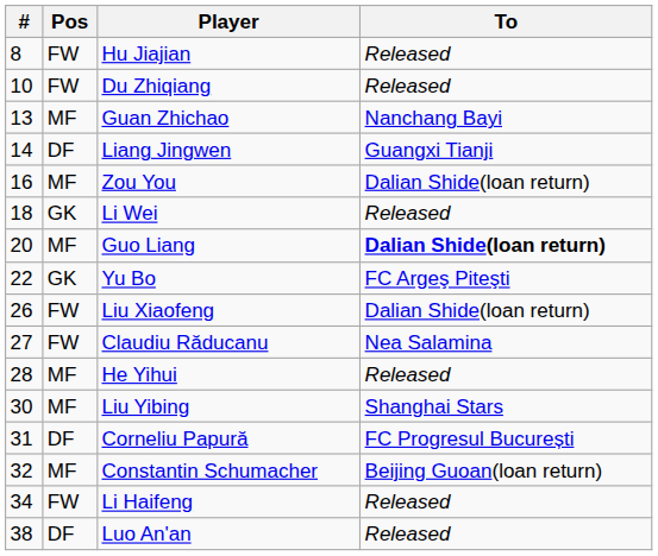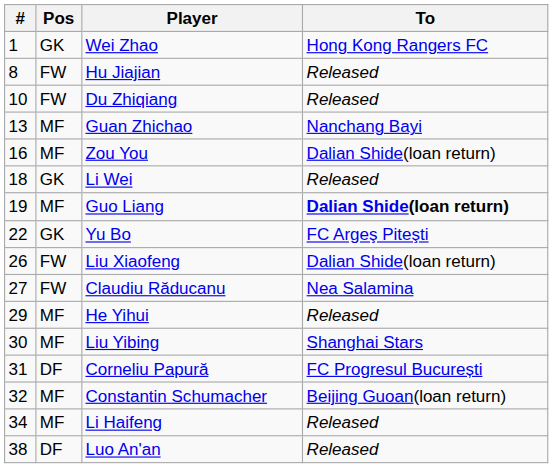+ row: 1 | GK | Wei Zhao | Hong Kong Rangers FC
- row: 14 | DF | Liang Jingwen | Guangxi Tianji
Guo Liang | #: 20 -> 19
He Yihui | #: 28 -> 29
Li Haifeng | Pos: FW -> MF
